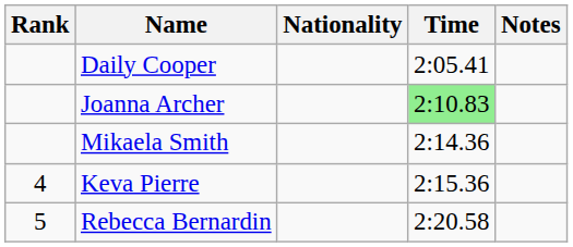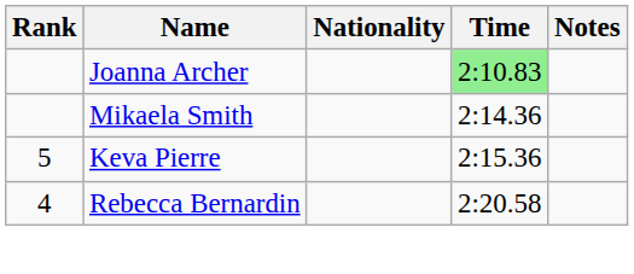- row: Daily Cooper | 2:05.41
Keva Pierre | Rank: 4 -> 5
Rebecca Bernardin | Rank: 5 -> 4
